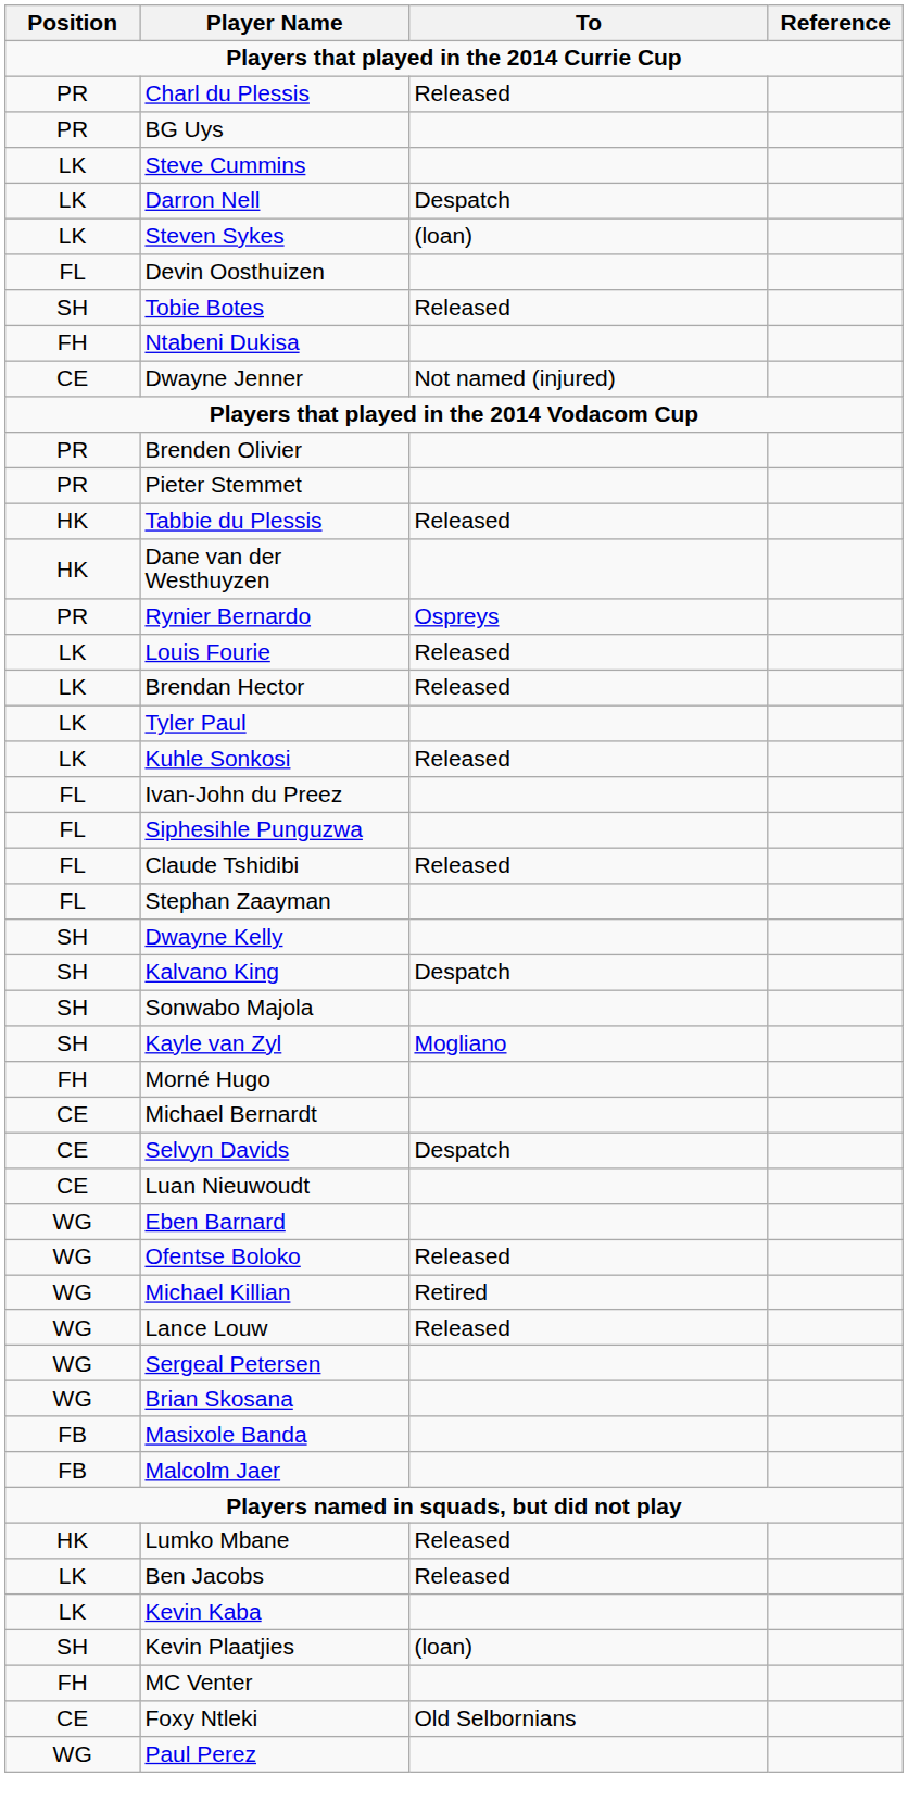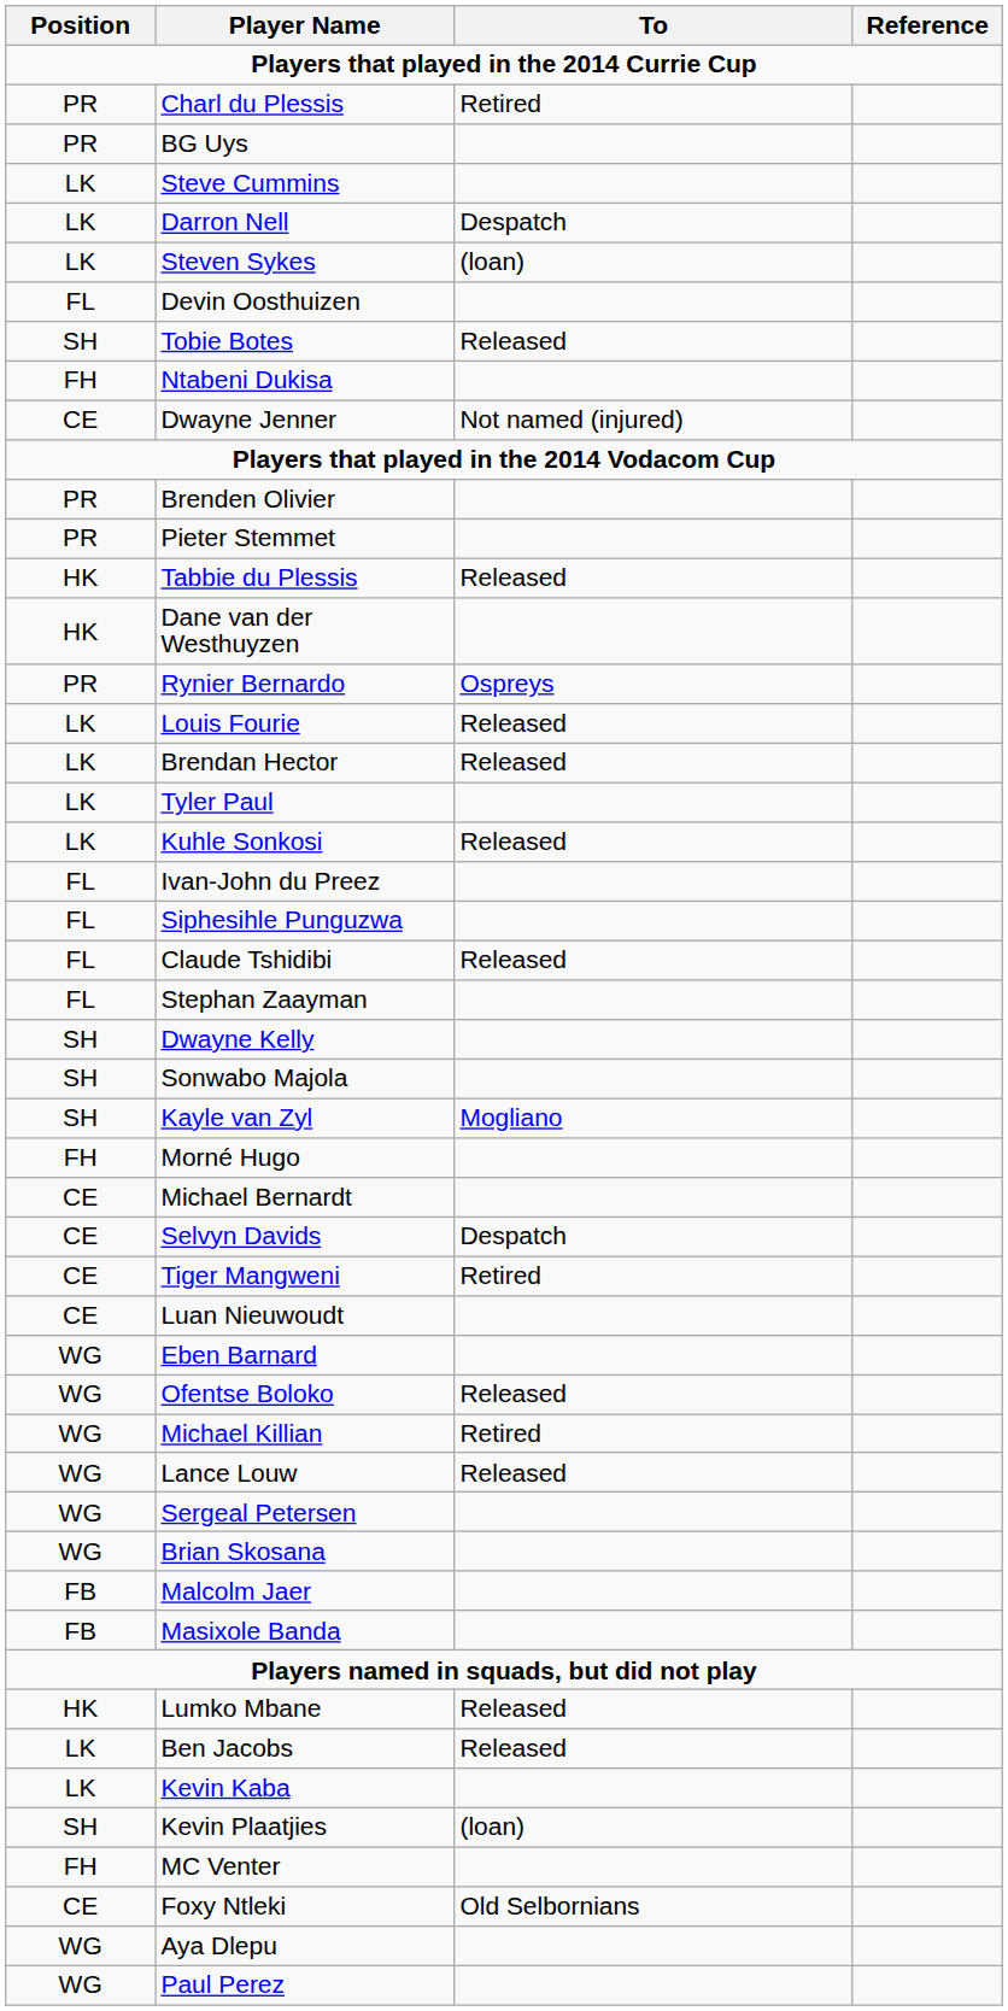Charl du Plessis | To: Released -> Retired
- row: SH | Kalvano King | Despatch
+ row: CE | Tiger Mangweni | Retired
rows swapped: Masixole Banda <-> Malcolm Jaer
+ row: WG | Aya Dlepu
